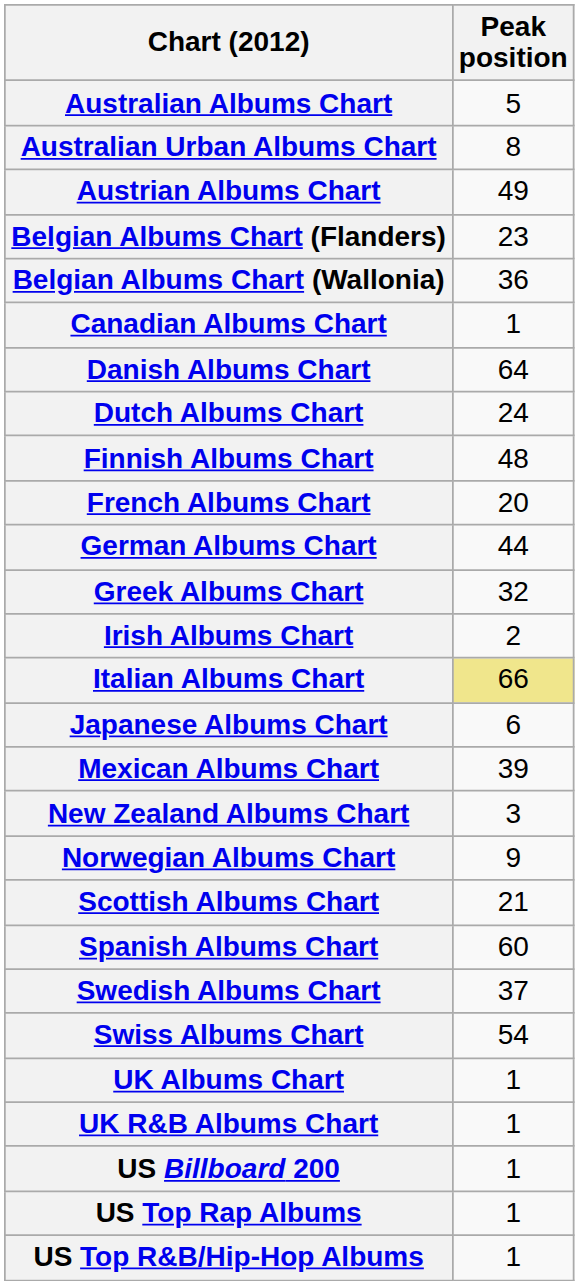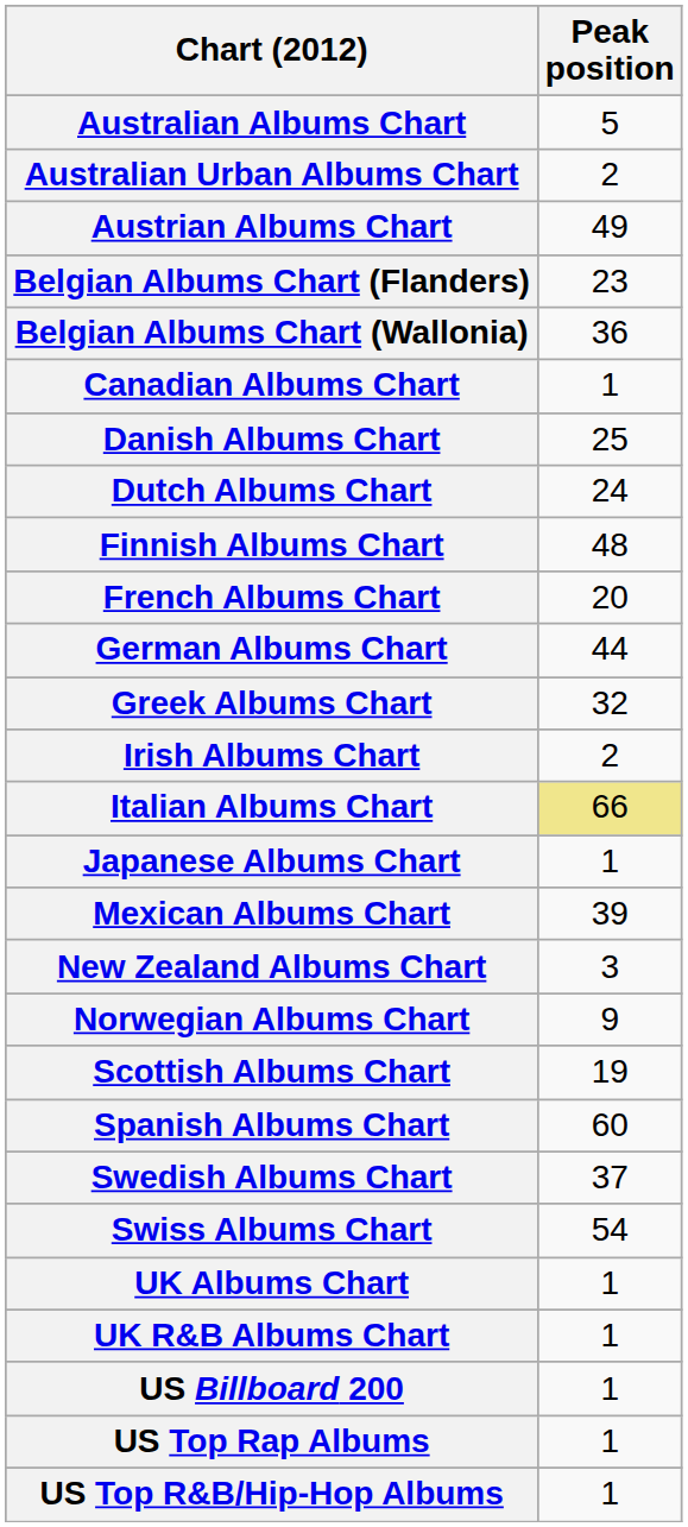Australian Urban Albums Chart | Peak position: 8 -> 2
Danish Albums Chart | Peak position: 64 -> 25
Japanese Albums Chart | Peak position: 6 -> 1
Scottish Albums Chart | Peak position: 21 -> 19
